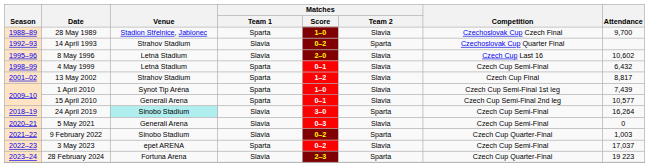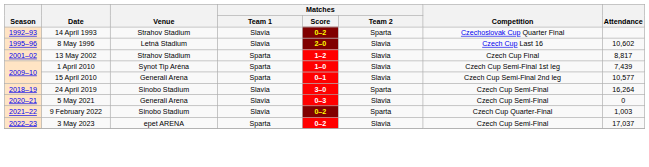- row: 1988–89 | 28 May 1989 | Stadion Střelnice, Jablonec | Sparta | 1–0 | Slavia | Czechoslovak Cup Czech Final | 9,700
- row: 1998–99 | 4 May 1999 | Letná Stadium | Sparta | 0–1 | Slavia | Czech Cup Semi-Final | 6,432
24 April 2019 | Venue: paleturquoise background -> no background
- row: 2023–24 | 28 February 2024 | Fortuna Arena | Slavia | 2–3 | Sparta | Czech Cup Quarter-Final | 19 223
